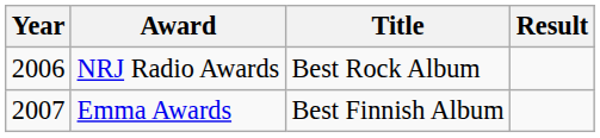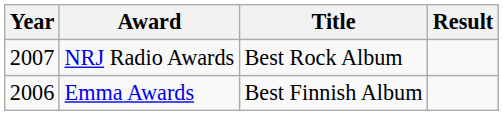NRJ Radio Awards | Year: 2006 -> 2007
Emma Awards | Year: 2007 -> 2006
